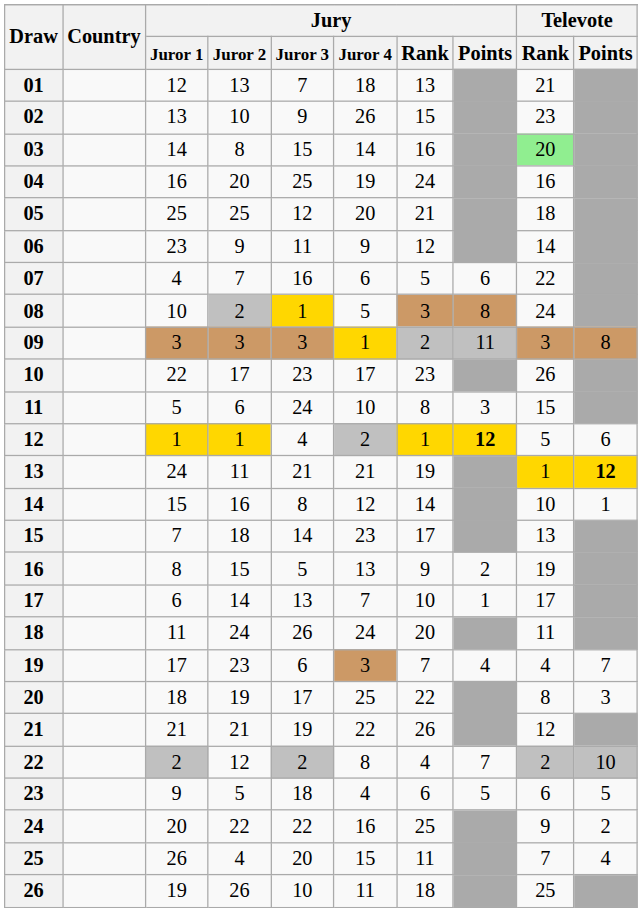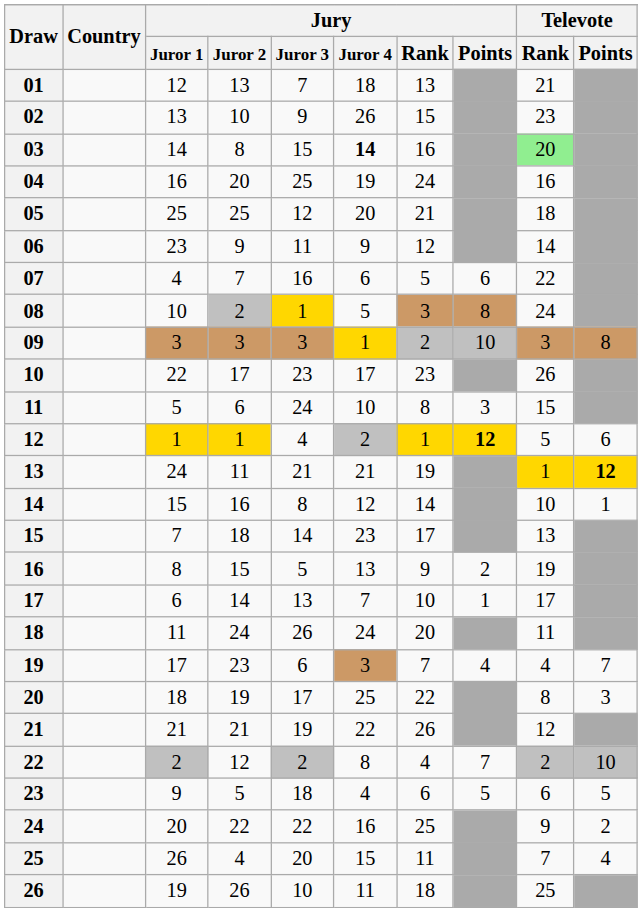03 | Jury / Juror 4: normal -> bold
09 | Jury / Points: 11 -> 10
